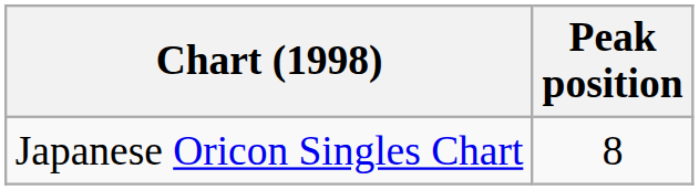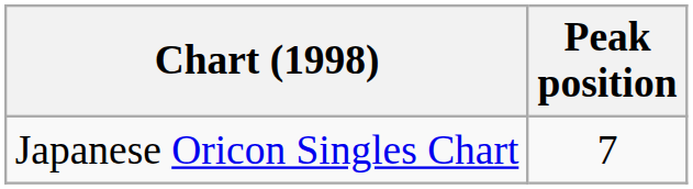Japanese Oricon Singles Chart | Peak position: 8 -> 7
